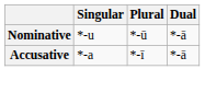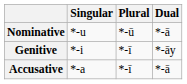+ row: Genitive | *-i | *-ī | *-āy
